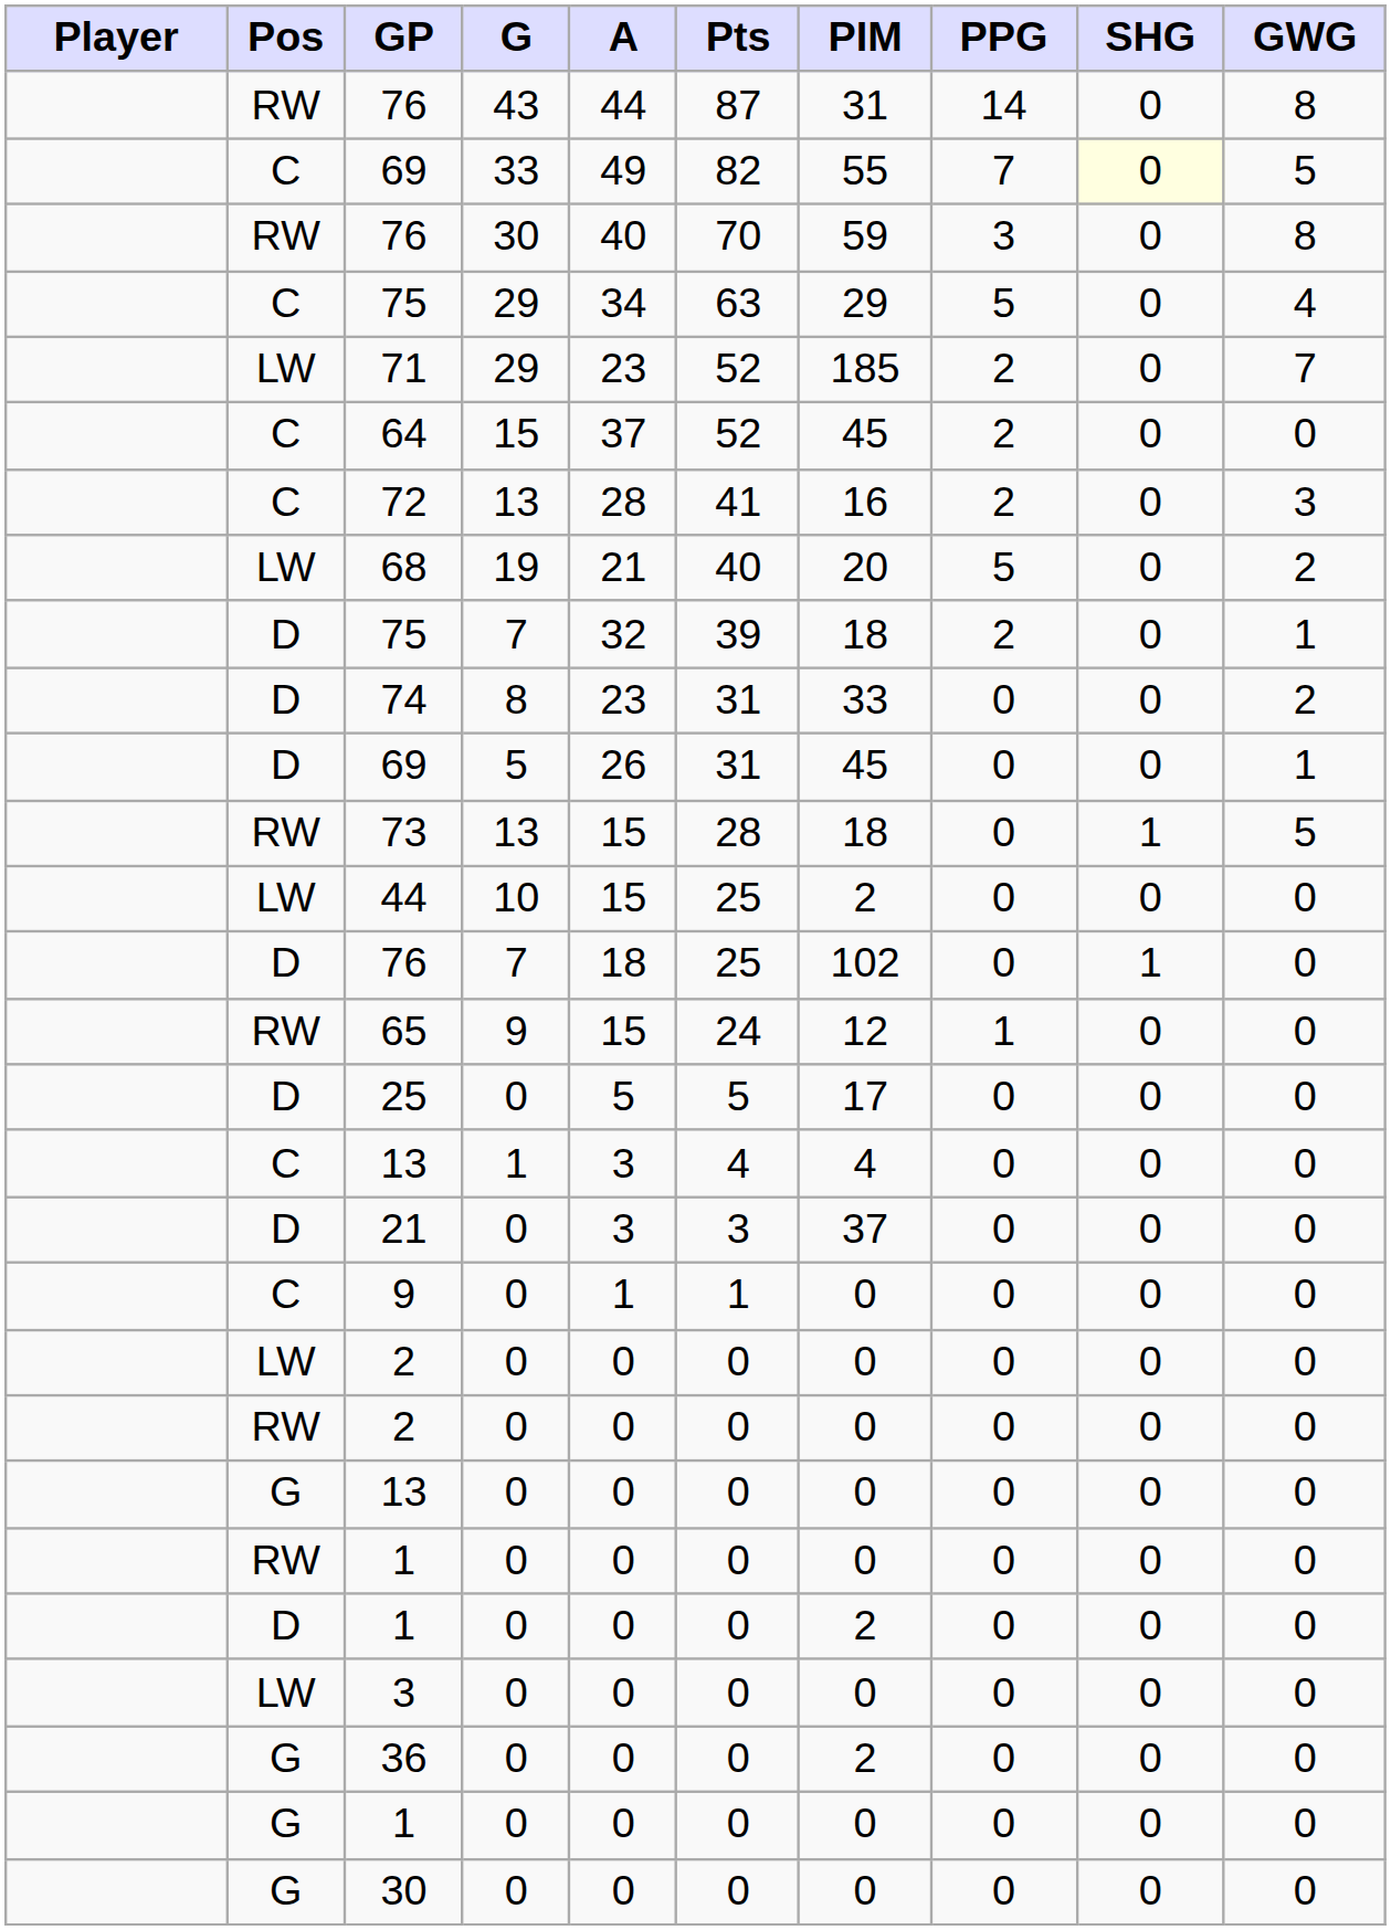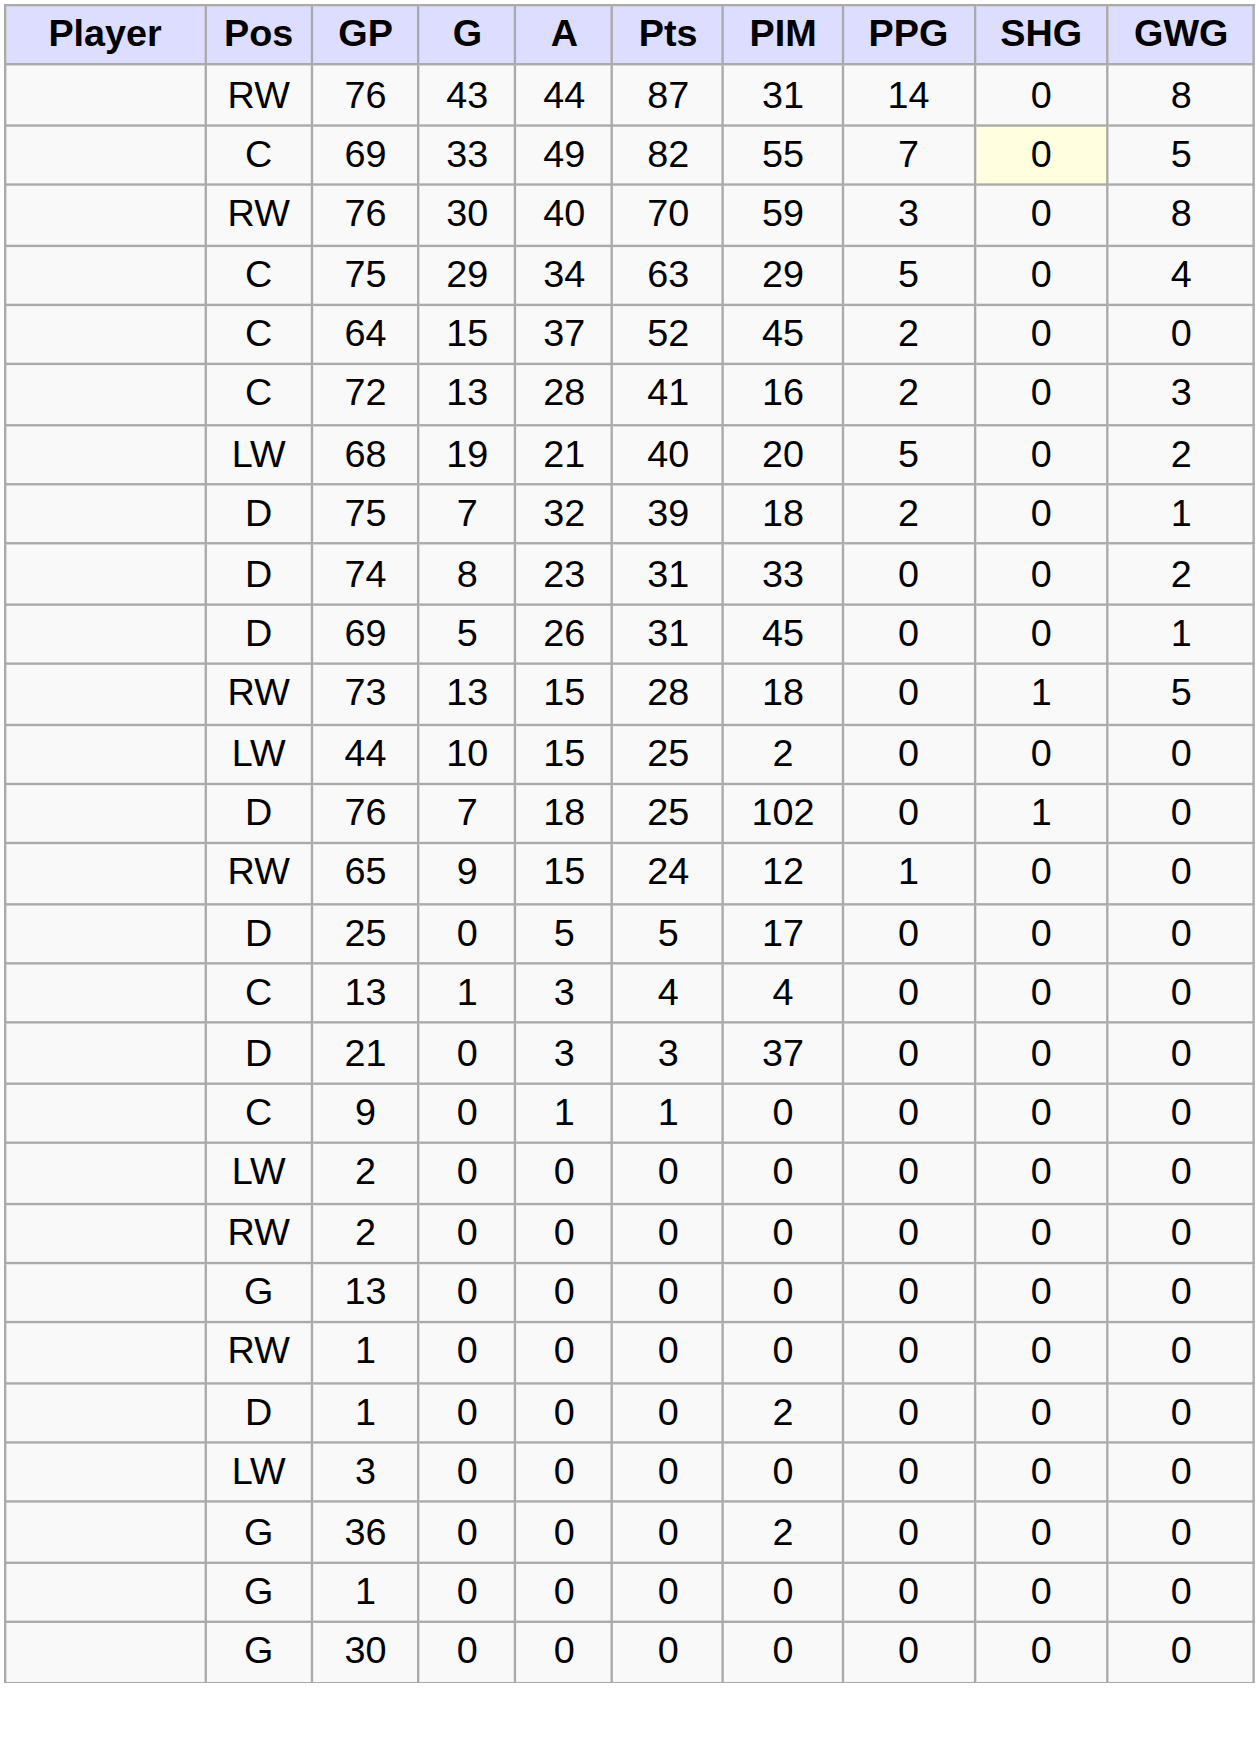- row: LW | 71 | 29 | 23 | 52 | 185 | 2 | 0 | 7
